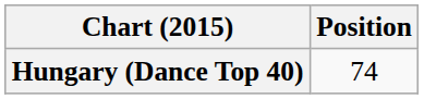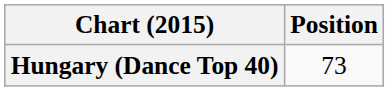Hungary (Dance Top 40) | Position: 74 -> 73
